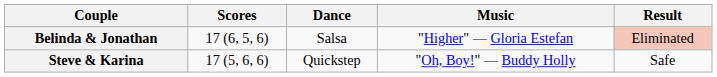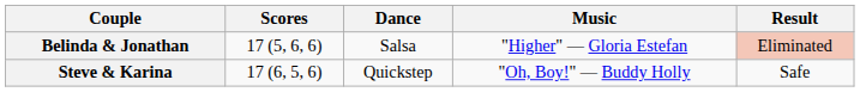Belinda & Jonathan | Scores: 17 (6, 5, 6) -> 17 (5, 6, 6)
Steve & Karina | Scores: 17 (5, 6, 6) -> 17 (6, 5, 6)
